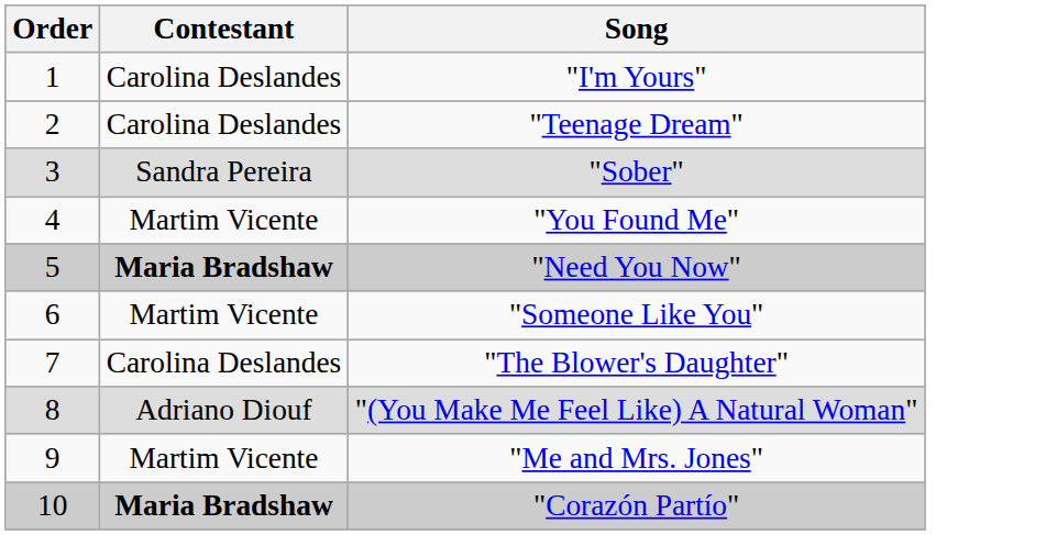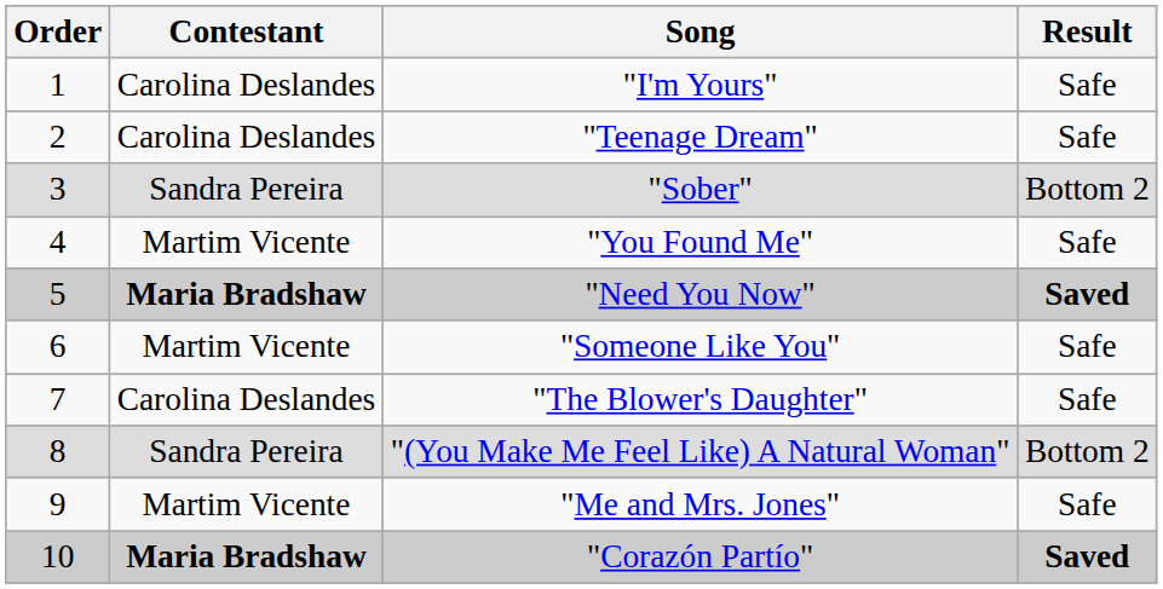+ column: Result | Safe | Safe | Bottom 2 | Safe | Saved | Safe | Safe | Bottom 2 | Safe | Saved
"(You Make Me Feel Like) A Natural Woman" | Contestant: Adriano Diouf -> Sandra Pereira
